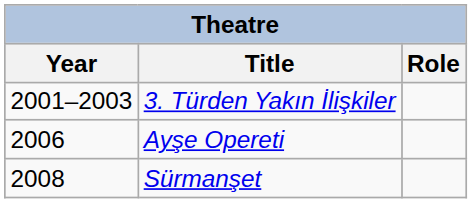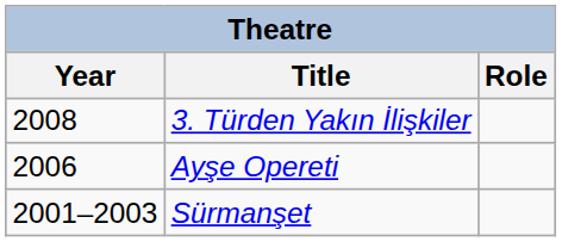3. Türden Yakın İlişkiler | Year: 2001–2003 -> 2008
Sürmanşet | Year: 2008 -> 2001–2003
